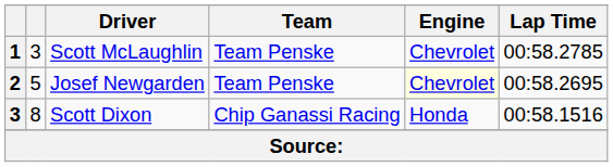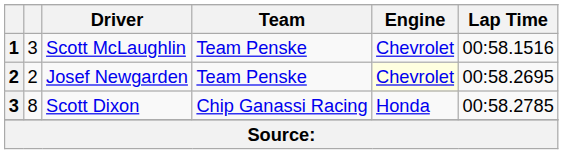Scott McLaughlin | Lap Time: 00:58.2785 -> 00:58.1516
Josef Newgarden | column 2: 5 -> 2
Scott Dixon | Lap Time: 00:58.1516 -> 00:58.2785
